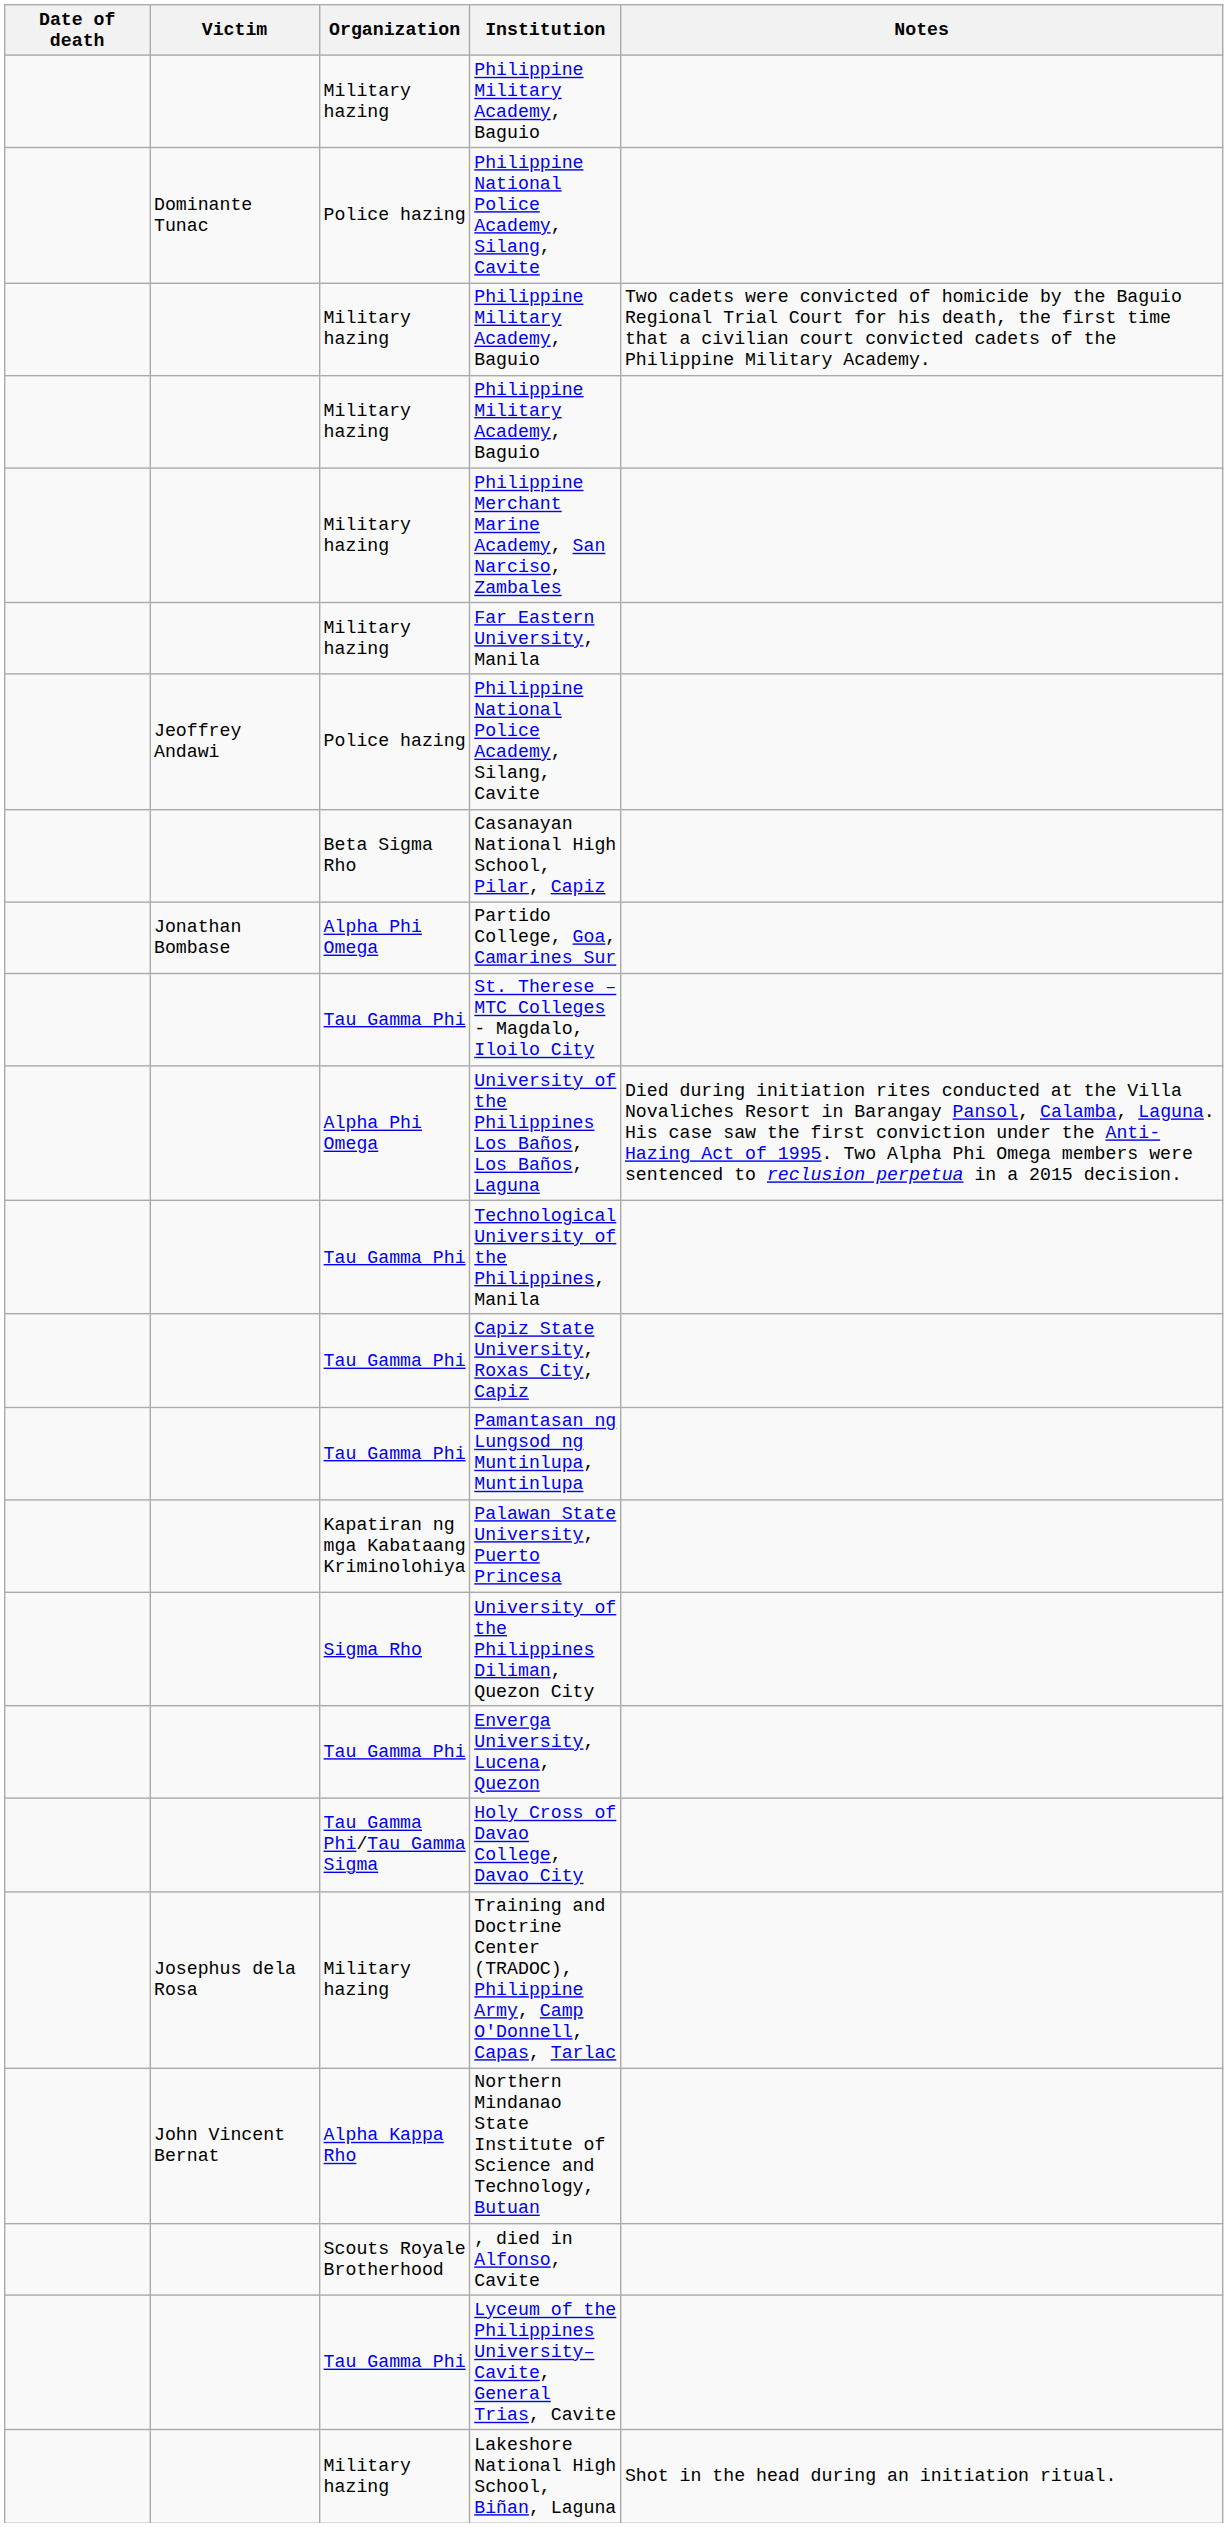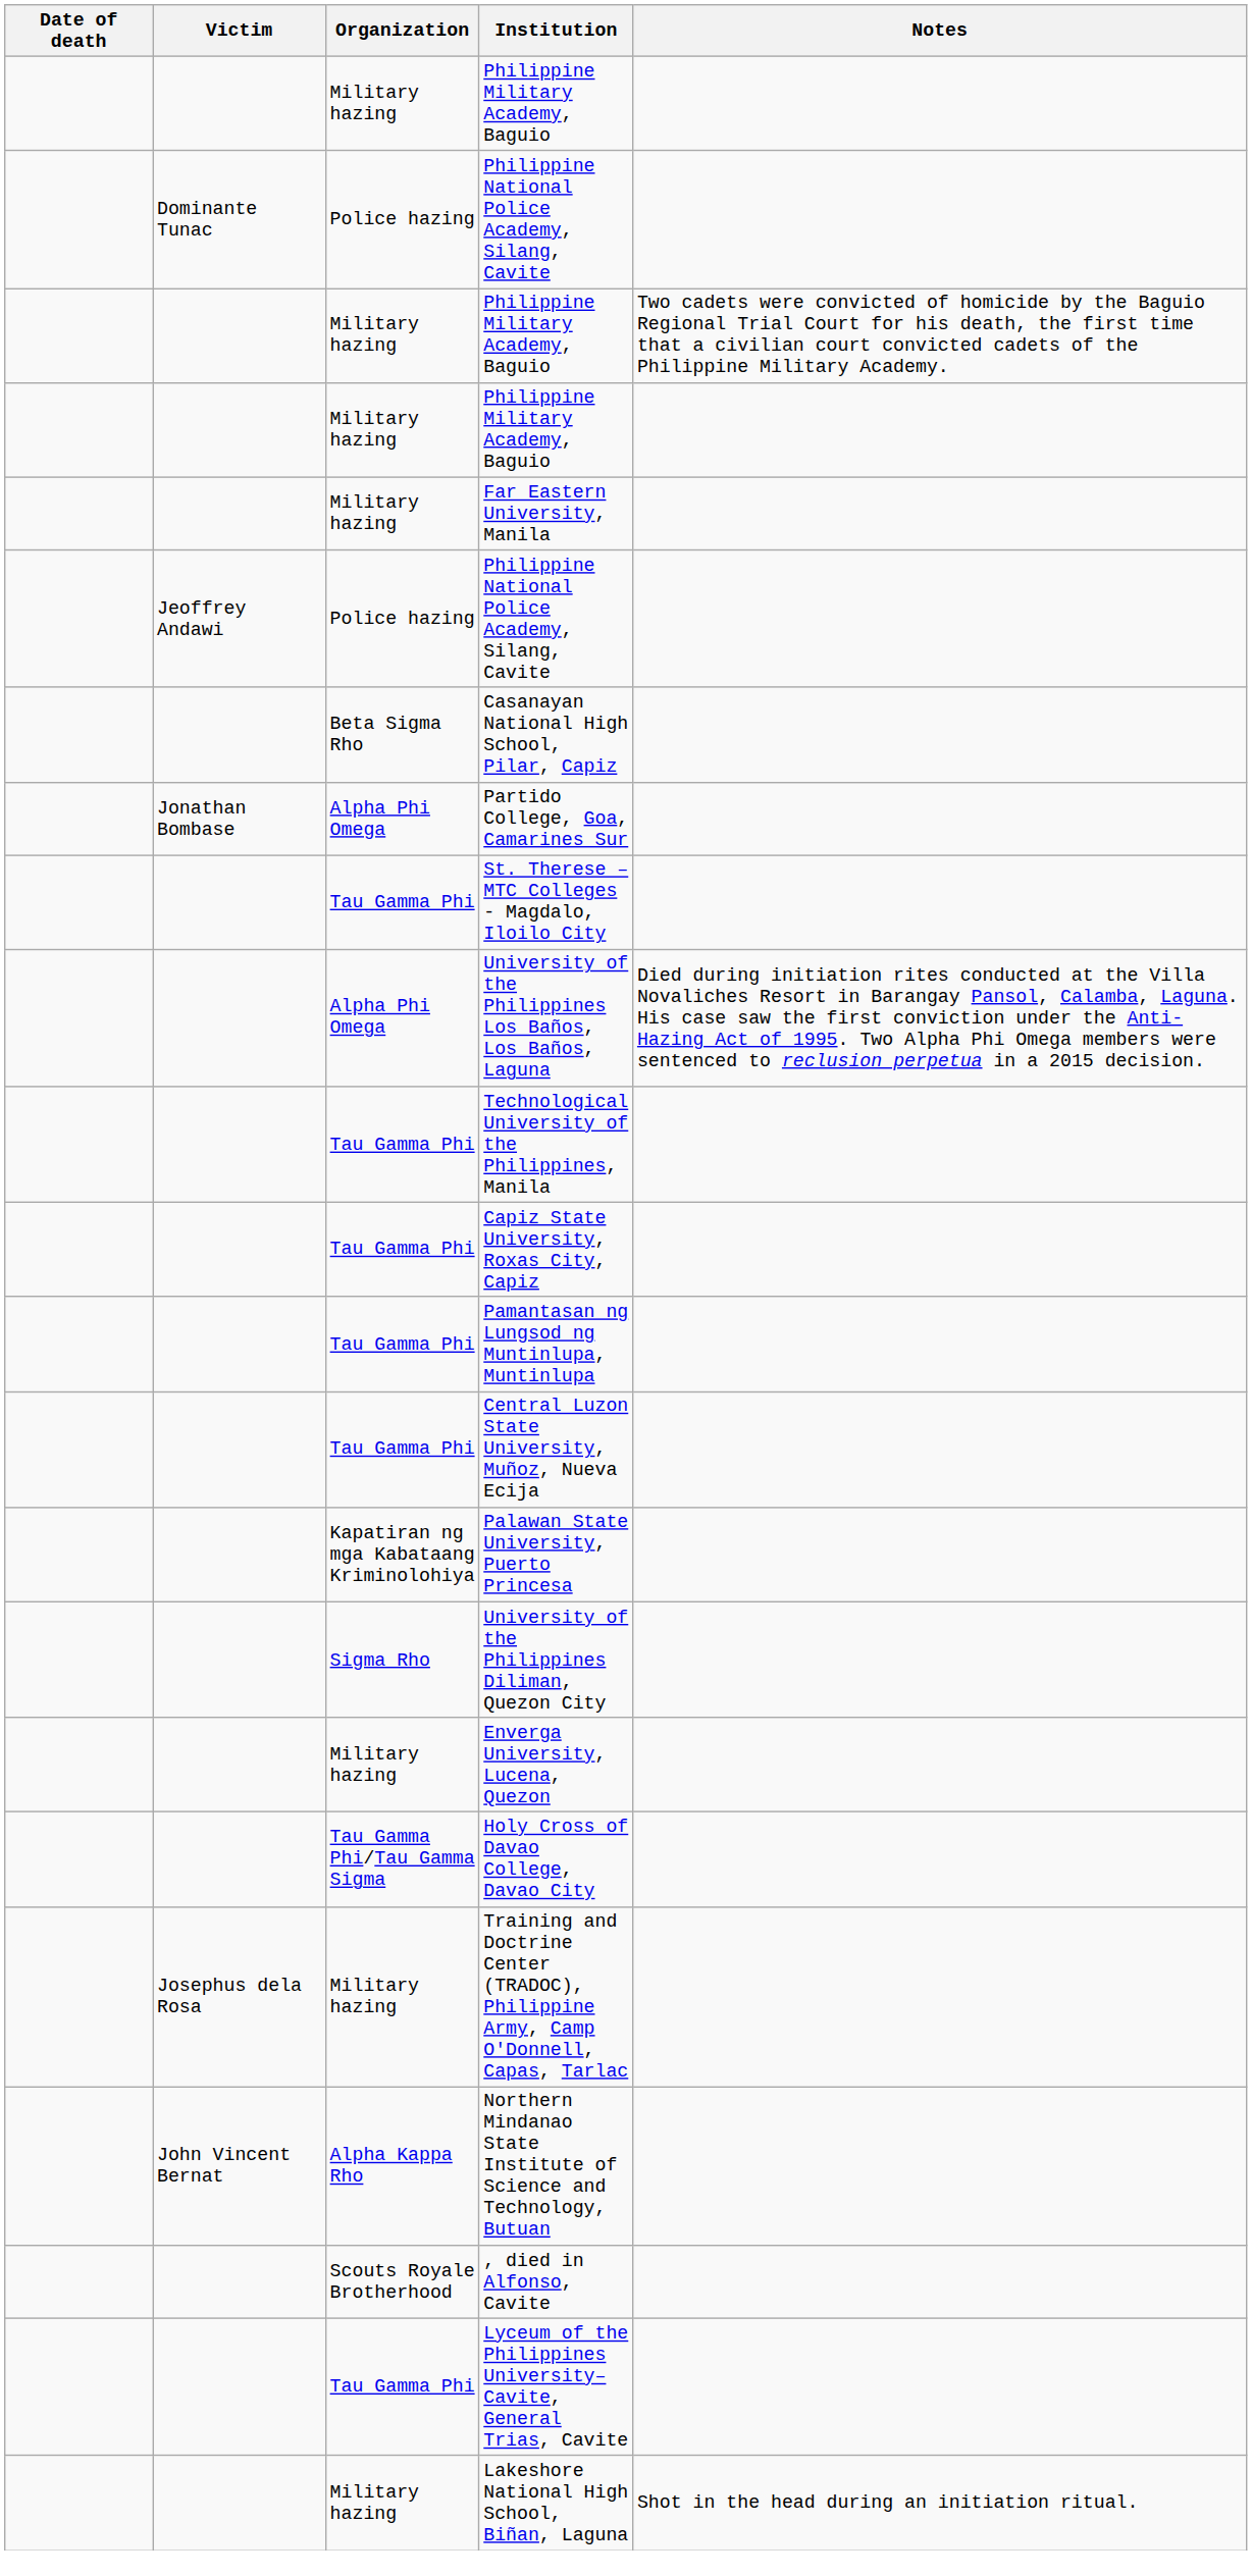- row: Military hazing | Philippine Merchant Marine Academy, San Narciso, Zambales
+ row: Tau Gamma Phi | Central Luzon State University, Muñoz, Nueva Ecija
Enverga University, Lucena, Quezon | Organization: Tau Gamma Phi -> Military hazing
